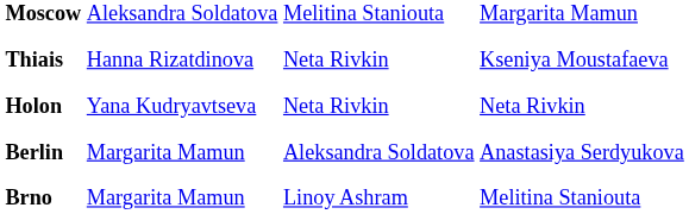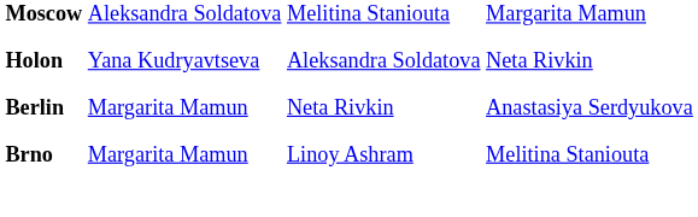- row: Thiais | Hanna Rizatdinova | Neta Rivkin | Kseniya Moustafaeva
Holon | column 3: Neta Rivkin -> Aleksandra Soldatova
Berlin | column 3: Aleksandra Soldatova -> Neta Rivkin
